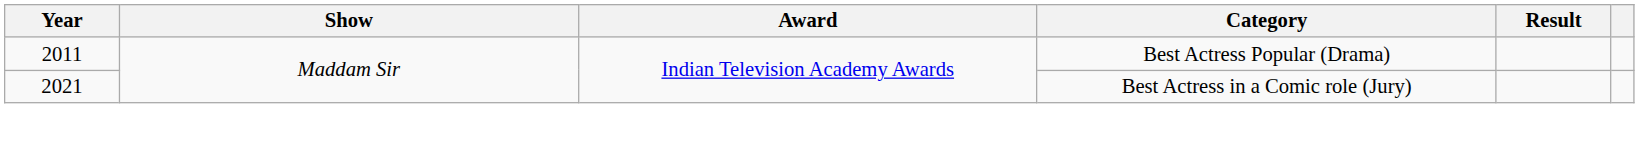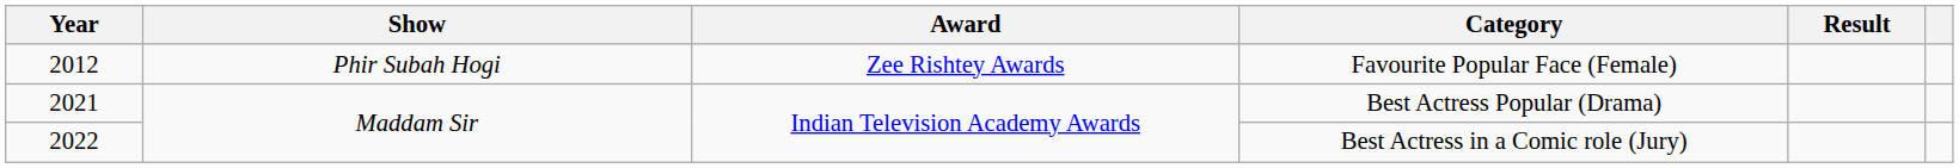+ row: 2012 | Phir Subah Hogi | Zee Rishtey Awards | Favourite Popular Face (Female)
Best Actress Popular (Drama) | Year: 2011 -> 2021
Best Actress in a Comic role (Jury) | Year: 2021 -> 2022
